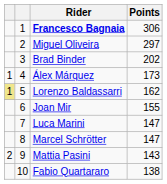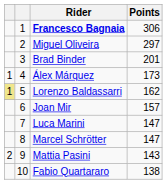Brad Binder | Points: 202 -> 201
Joan Mir | Points: 155 -> 157
